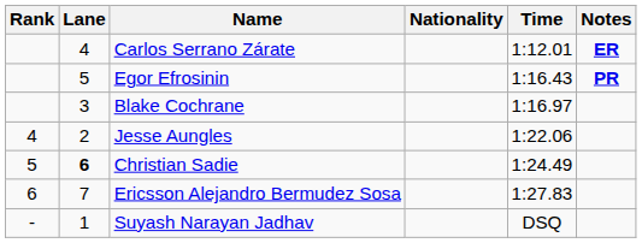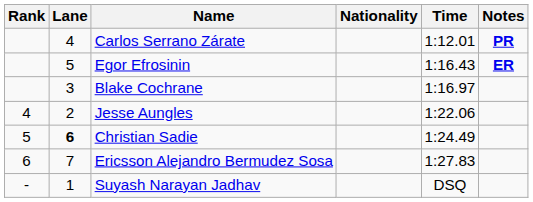Carlos Serrano Zárate | Notes: ER -> PR
Egor Efrosinin | Notes: PR -> ER
